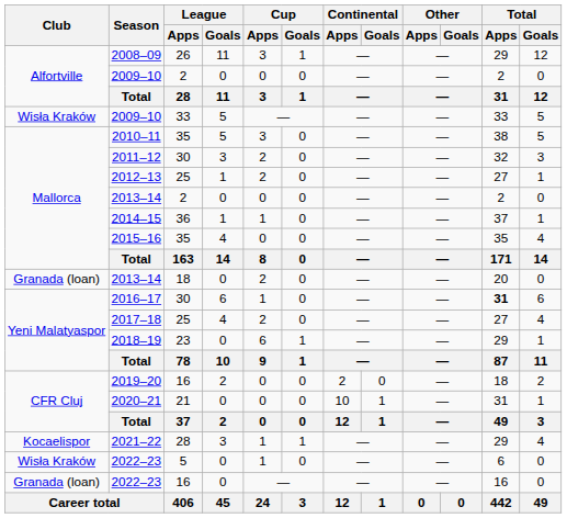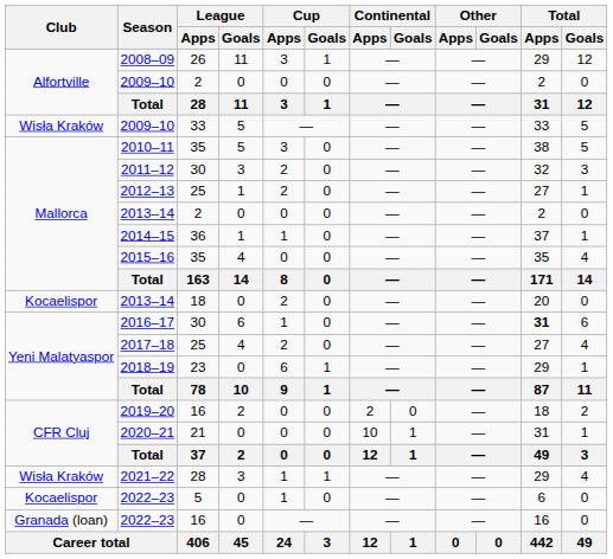2013–14 / 18 | Club: Granada (loan) -> Kocaelispor
2021–22 | Club: Kocaelispor -> Wisła Kraków
2022–23 / 5 | Club: Wisła Kraków -> Kocaelispor
